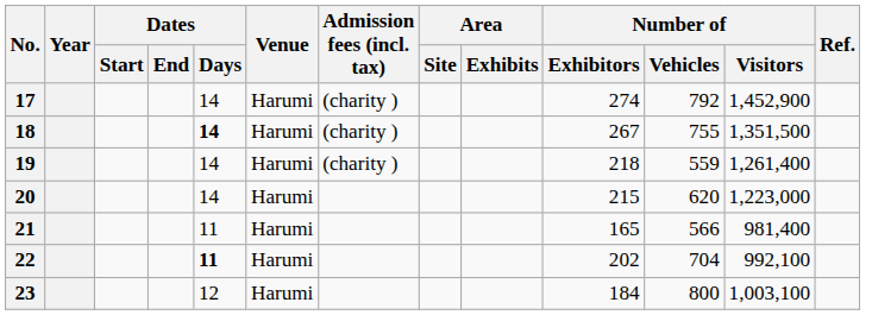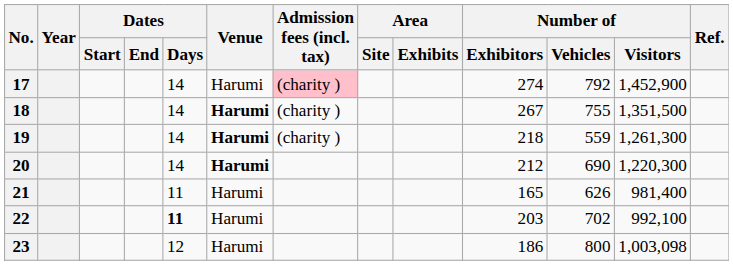17 | Admission fees (incl. tax): no background -> pink background
18 | Dates / Days: bold -> normal
18 | Venue: normal -> bold
19 | Venue: normal -> bold
19 | Number of / Visitors: 1,261,400 -> 1,261,300
20 | Venue: normal -> bold
20 | Number of / Exhibitors: 215 -> 212
20 | Number of / Vehicles: 620 -> 690
20 | Number of / Visitors: 1,223,000 -> 1,220,300
21 | Number of / Vehicles: 566 -> 626
22 | Number of / Exhibitors: 202 -> 203
22 | Number of / Vehicles: 704 -> 702
23 | Number of / Exhibitors: 184 -> 186
23 | Number of / Visitors: 1,003,100 -> 1,003,098
